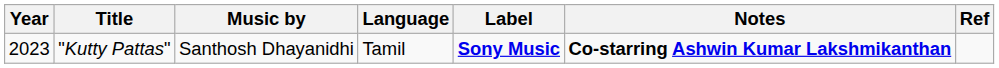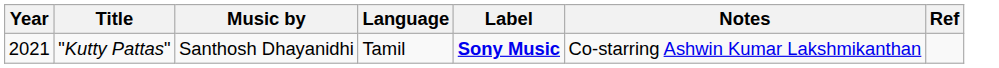"Kutty Pattas" | Year: 2023 -> 2021
"Kutty Pattas" | Notes: bold -> normal
